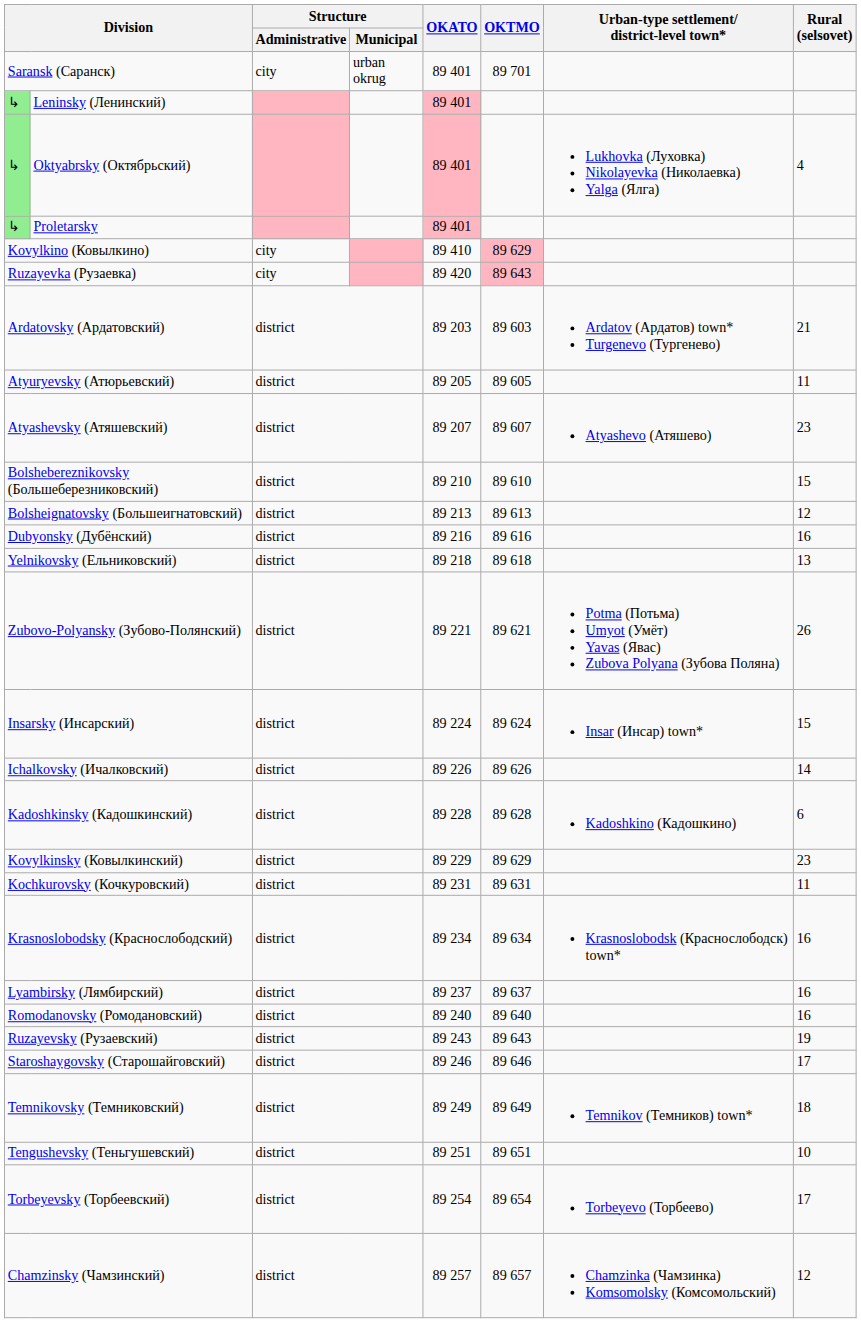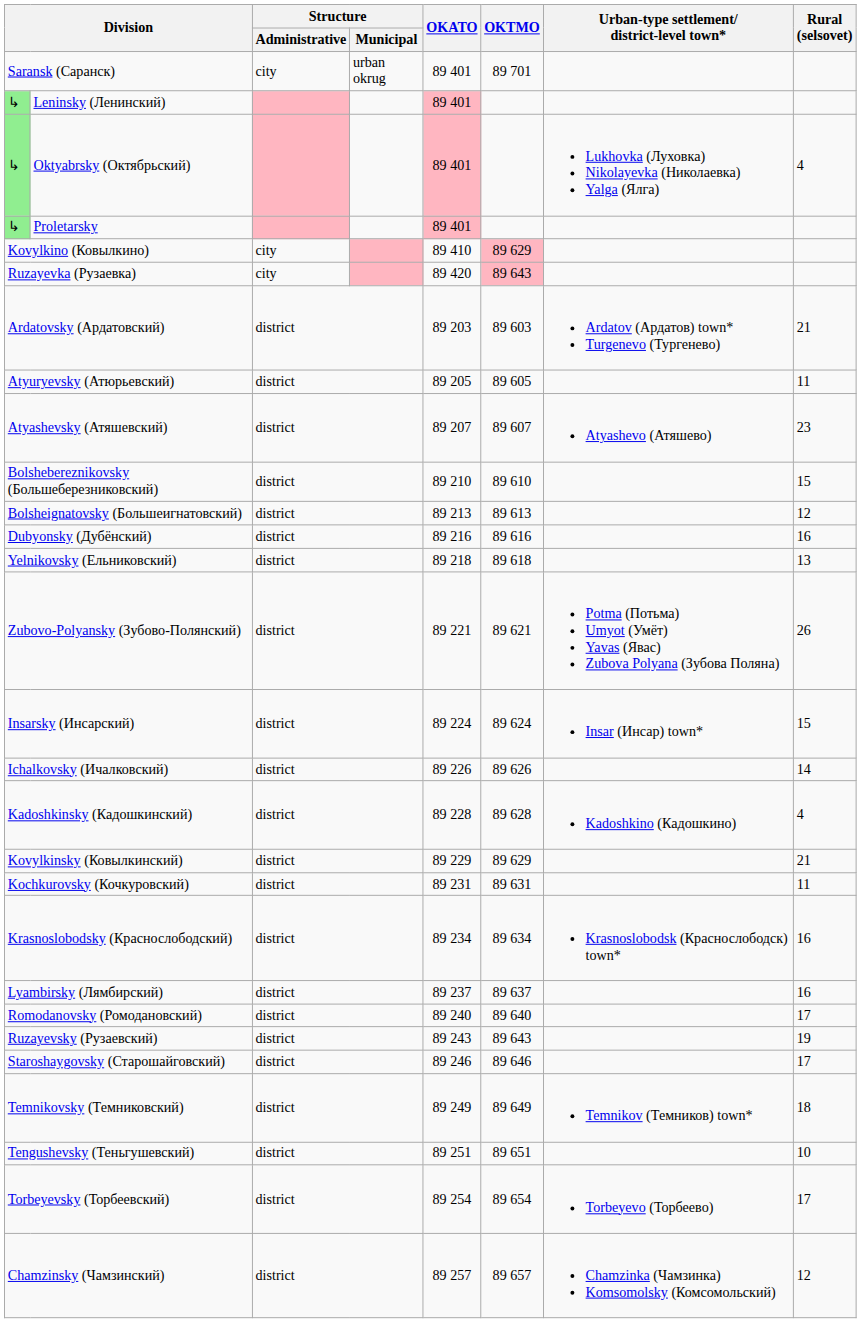Kadoshkinsky (Кадошкинский) | Rural (selsovet): 6 -> 4
Kovylkinsky (Ковылкинский) | Rural (selsovet): 23 -> 21
Romodanovsky (Ромодановский) | Rural (selsovet): 16 -> 17
